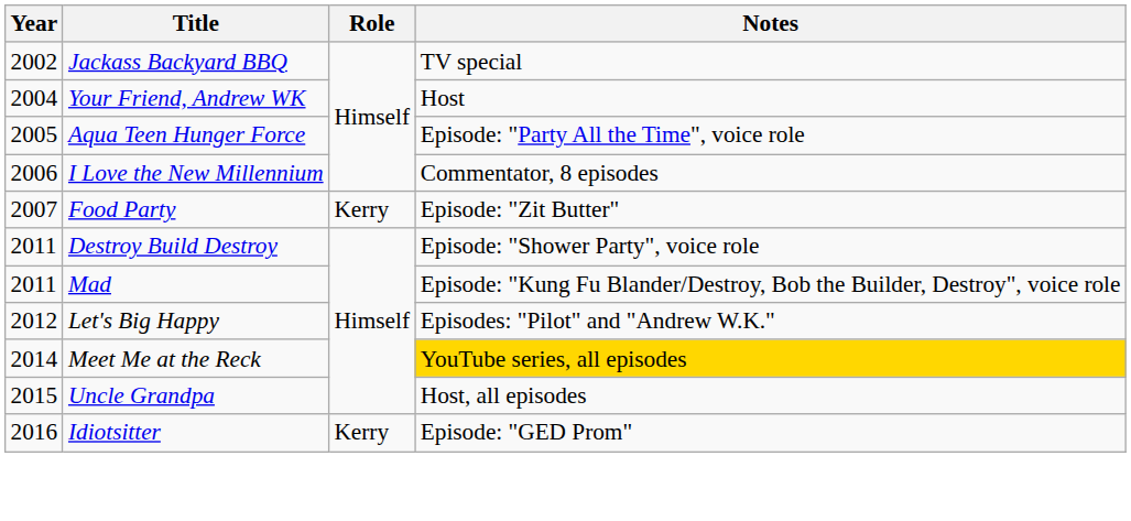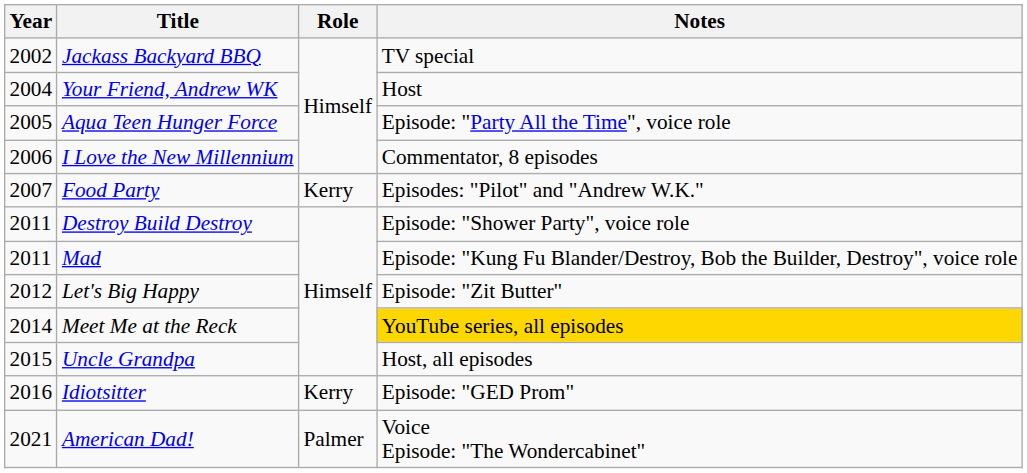Food Party | Notes: Episode: "Zit Butter" -> Episodes: "Pilot" and "Andrew W.K."
Let's Big Happy | Notes: Episodes: "Pilot" and "Andrew W.K." -> Episode: "Zit Butter"
+ row: 2021 | American Dad! | Palmer | Voice Episode: "The Wondercabinet"
